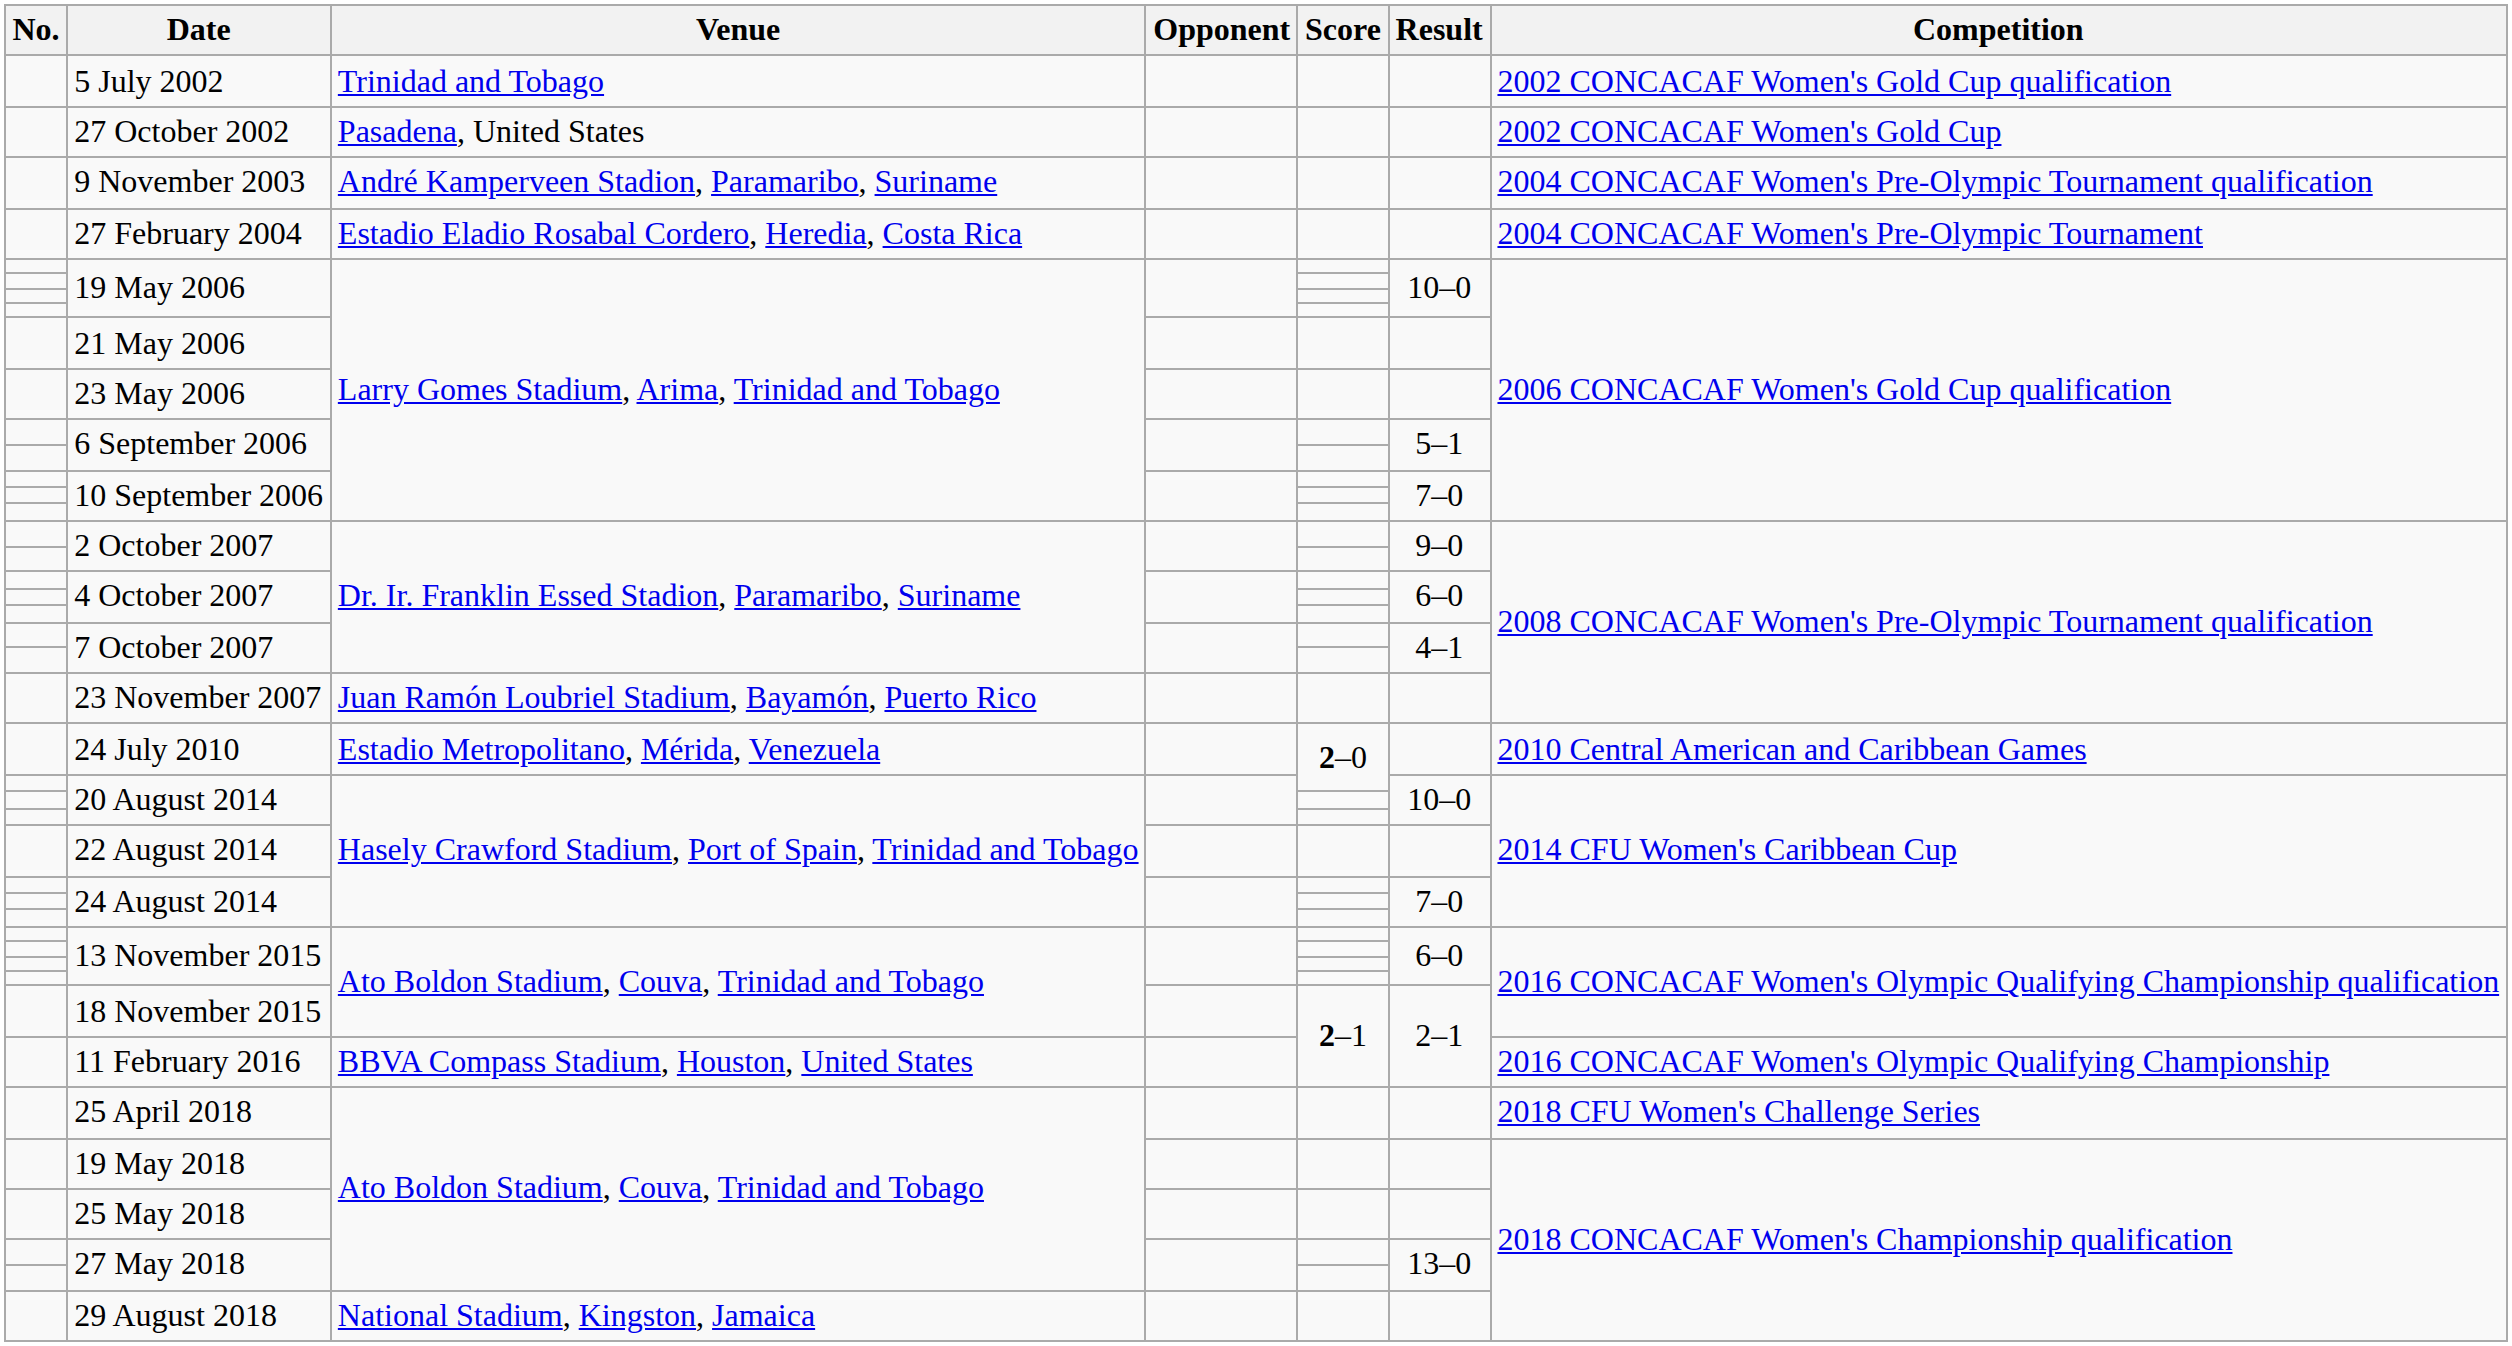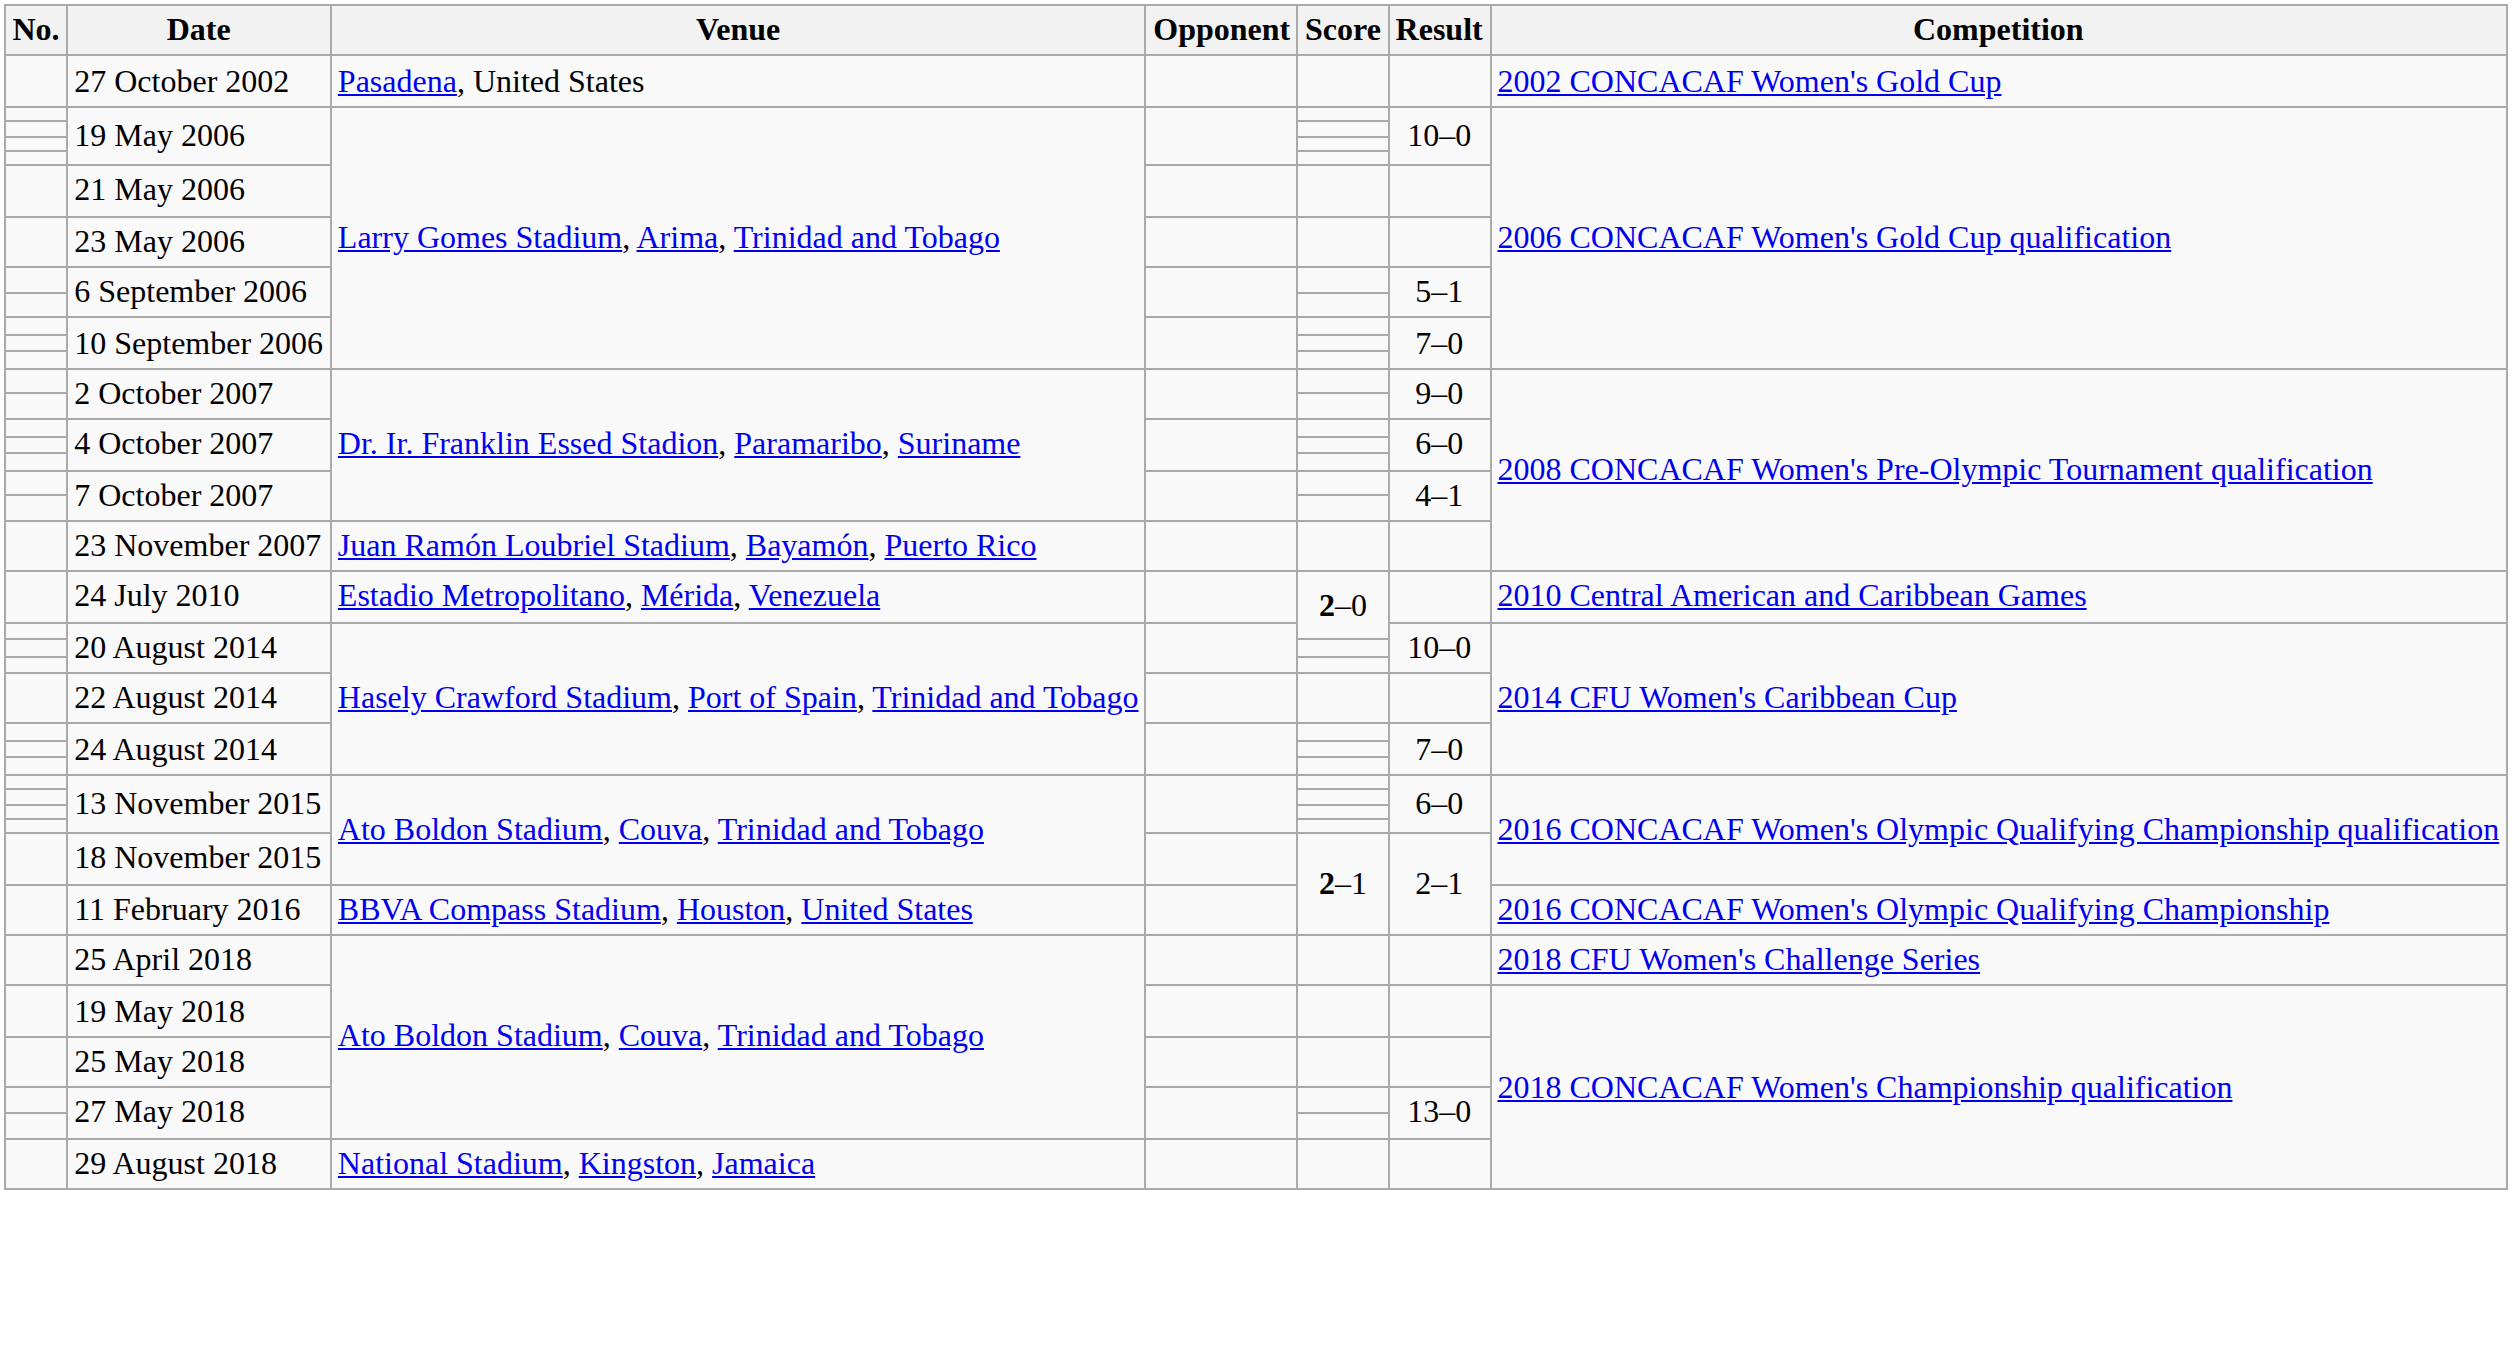- row: 5 July 2002 | Trinidad and Tobago | 2002 CONCACAF Women's Gold Cup qualification
- row: 9 November 2003 | André Kamperveen Stadion, Paramaribo, Suriname | 2004 CONCACAF Women's Pre-Olympic Tournament qualification
- row: 27 February 2004 | Estadio Eladio Rosabal Cordero, Heredia, Costa Rica | 2004 CONCACAF Women's Pre-Olympic Tournament
